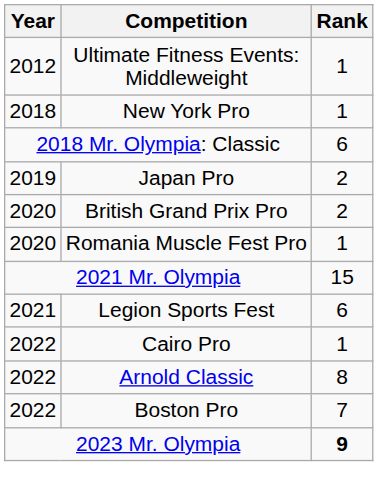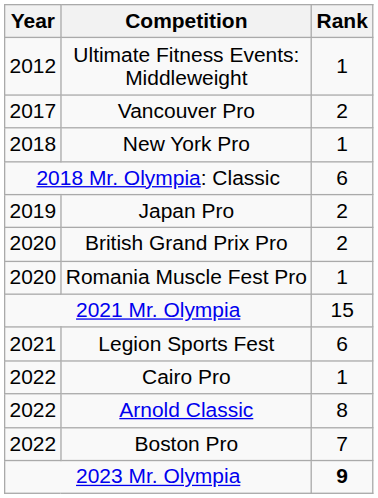+ row: 2017 | Vancouver Pro | 2
